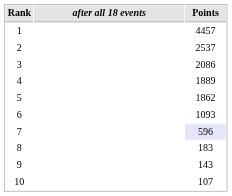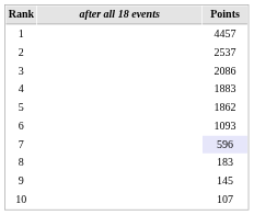4 | Points: 1889 -> 1883
9 | Points: 143 -> 145
